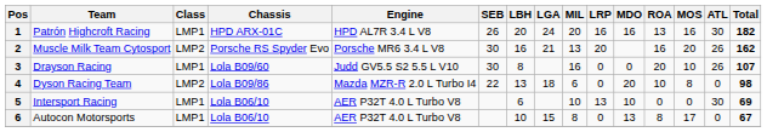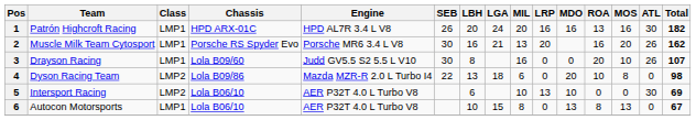Muscle Milk Team Cytosport | Class: LMP2 -> LMP1
Intersport Racing | Class: LMP1 -> LMP2
Autocon Motorsports | MOS: 17 -> 13
